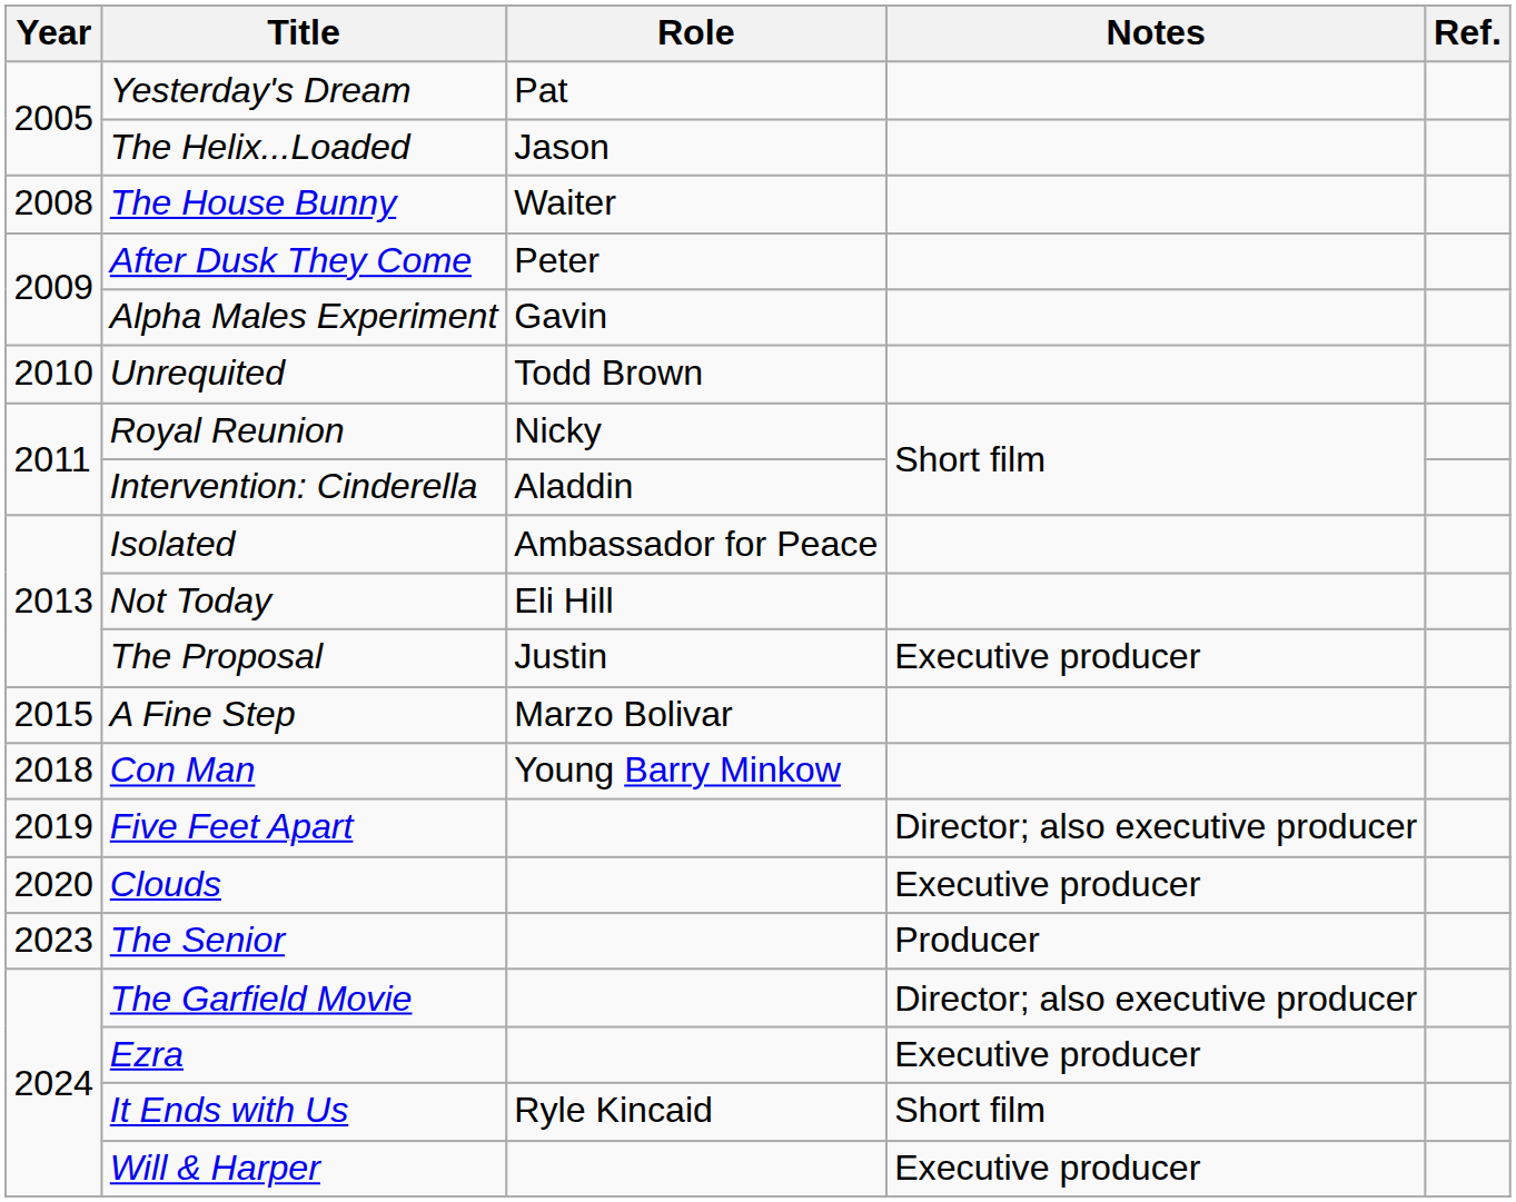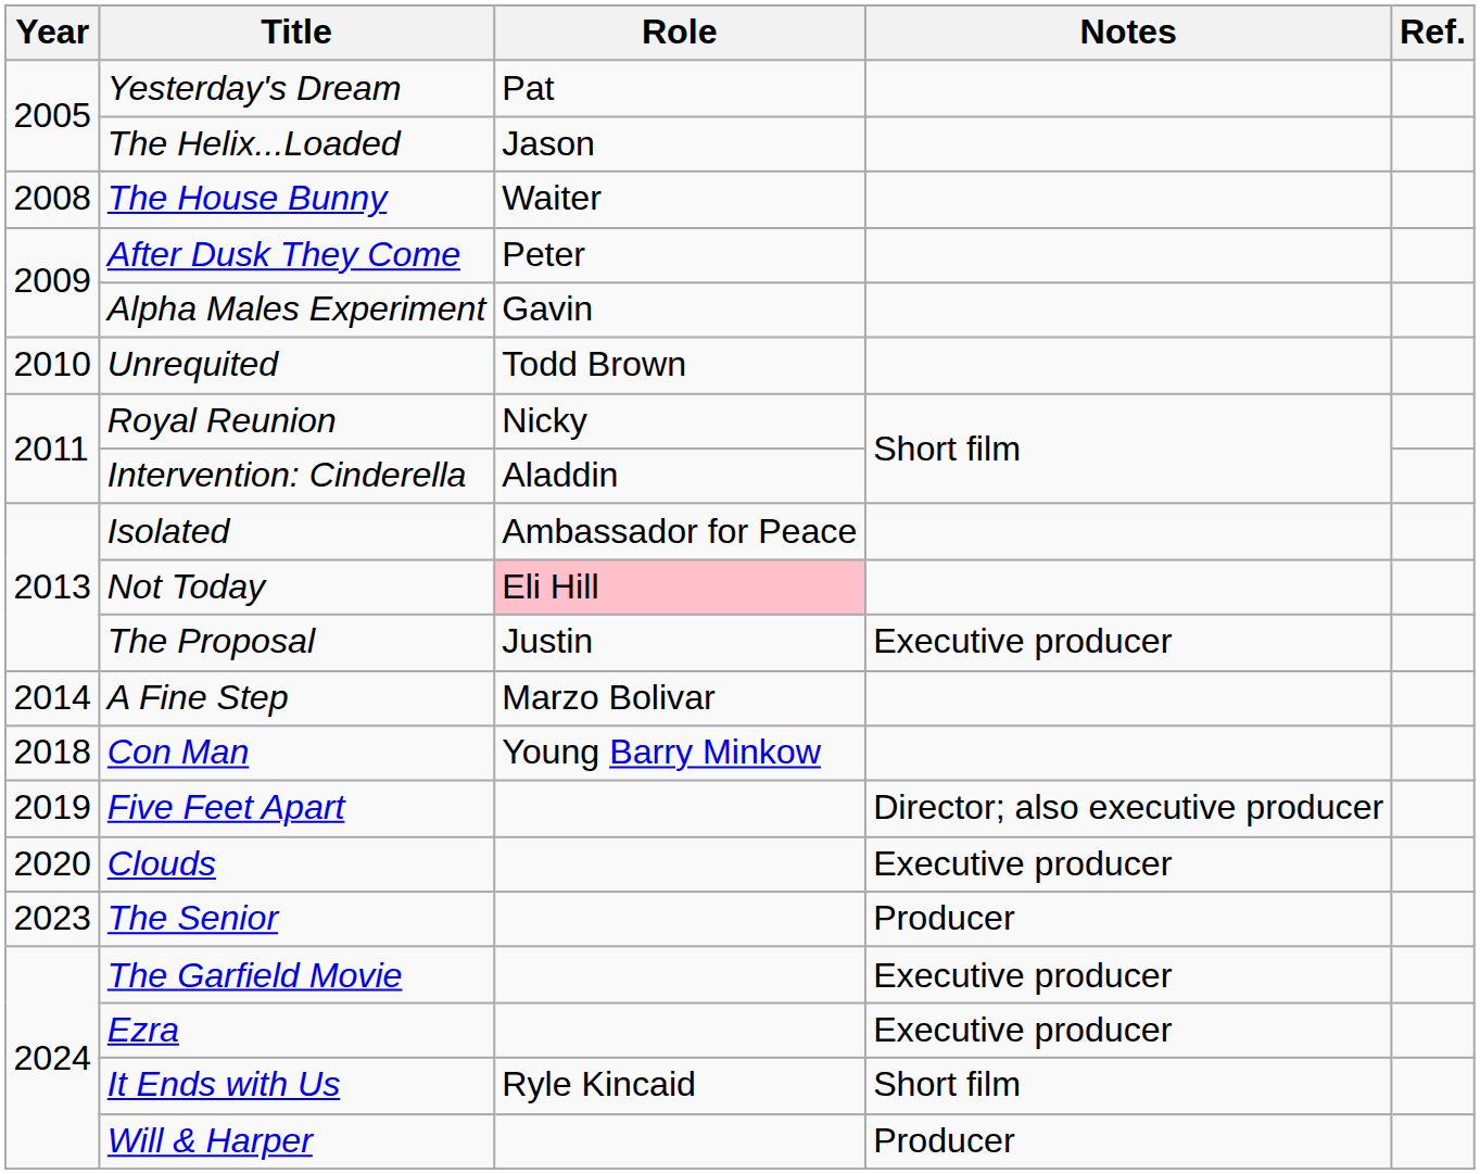Not Today | Role: no background -> pink background
A Fine Step | Year: 2015 -> 2014
The Garfield Movie | Notes: Director; also executive producer -> Executive producer
Will & Harper | Notes: Executive producer -> Producer
